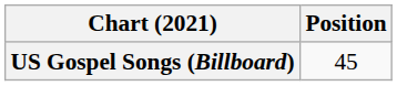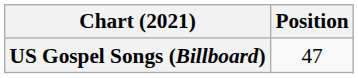US Gospel Songs (Billboard) | Position: 45 -> 47
